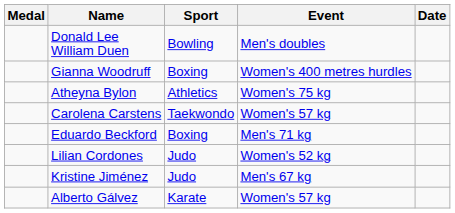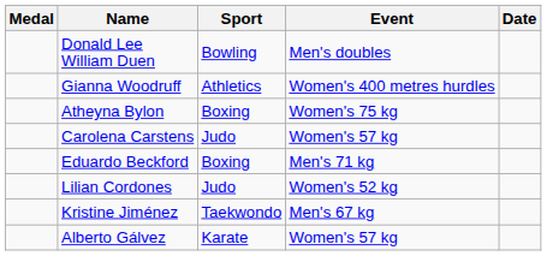Gianna Woodruff | Sport: Boxing -> Athletics
Atheyna Bylon | Sport: Athletics -> Boxing
Carolena Carstens | Sport: Taekwondo -> Judo
Kristine Jiménez | Sport: Judo -> Taekwondo
